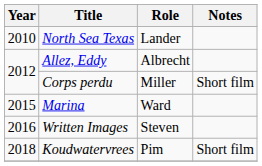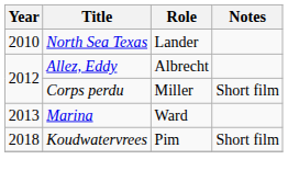Marina | Year: 2015 -> 2013
- row: 2016 | Written Images | Steven
